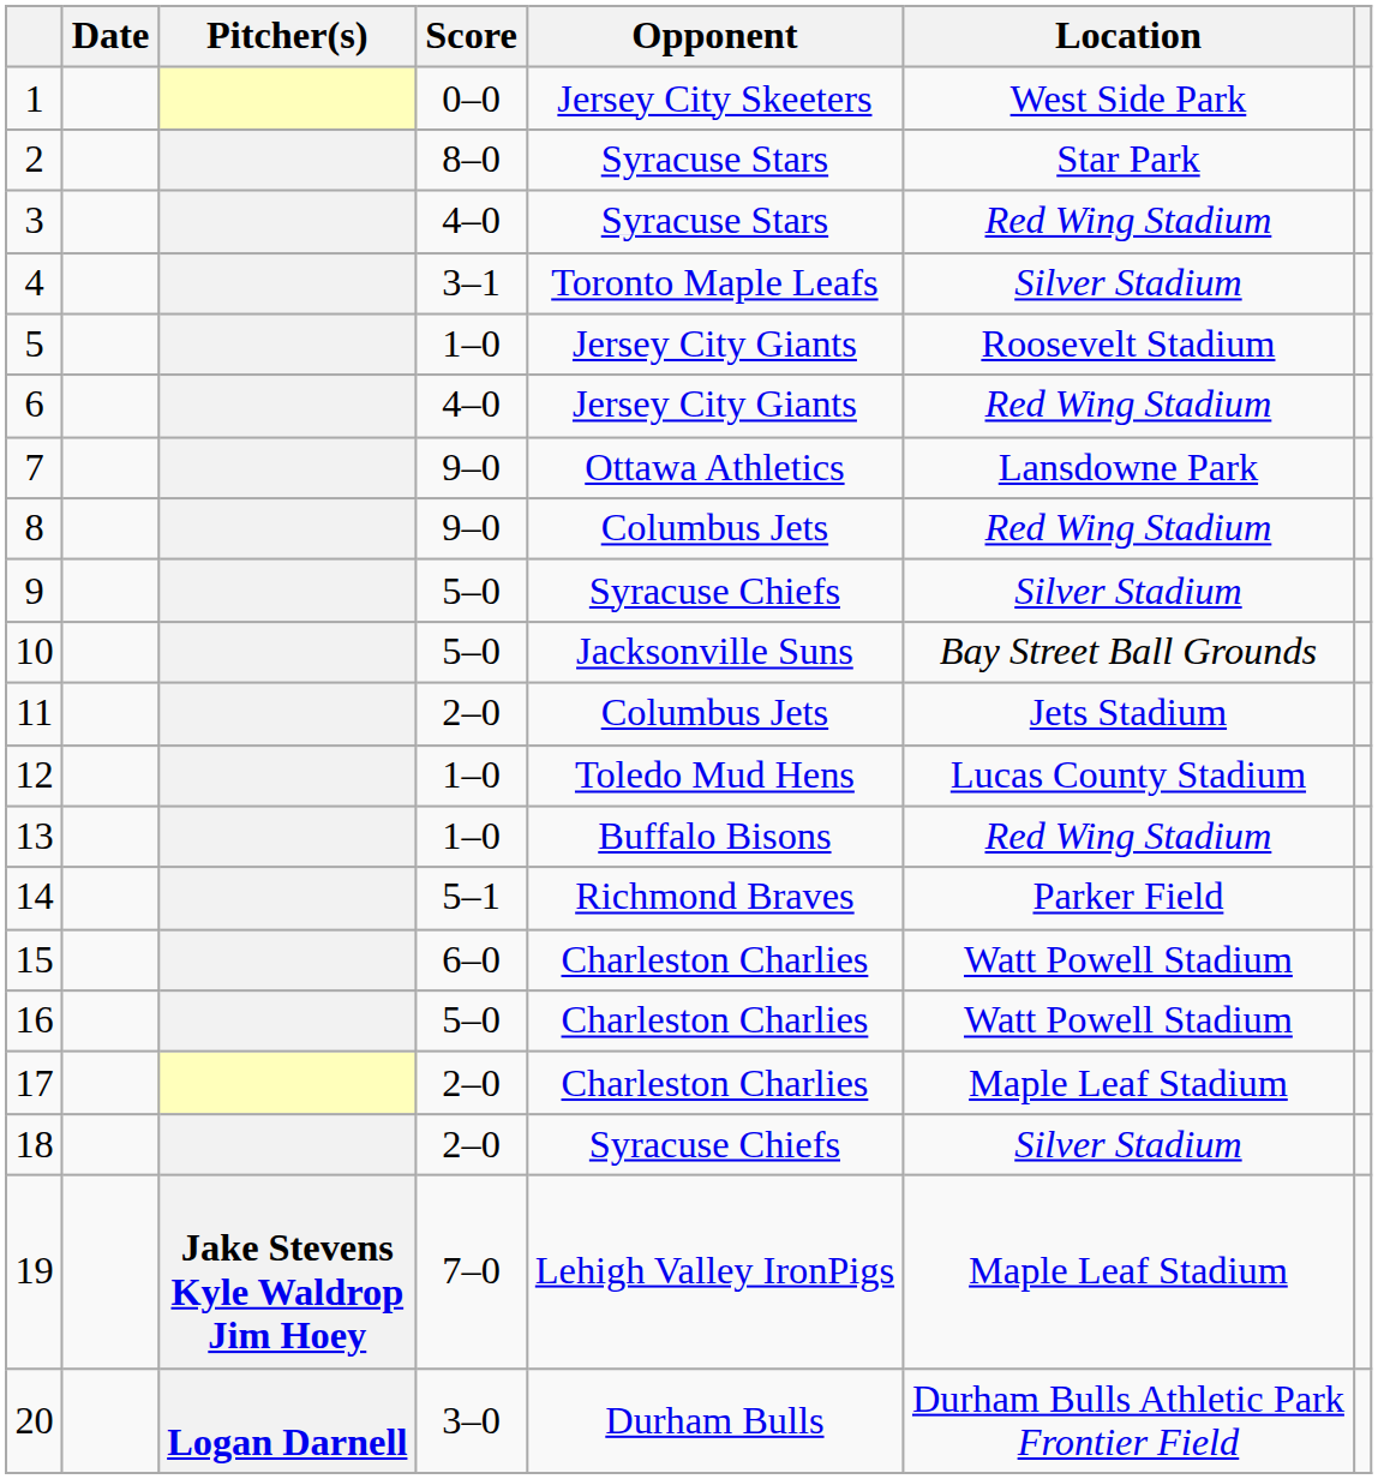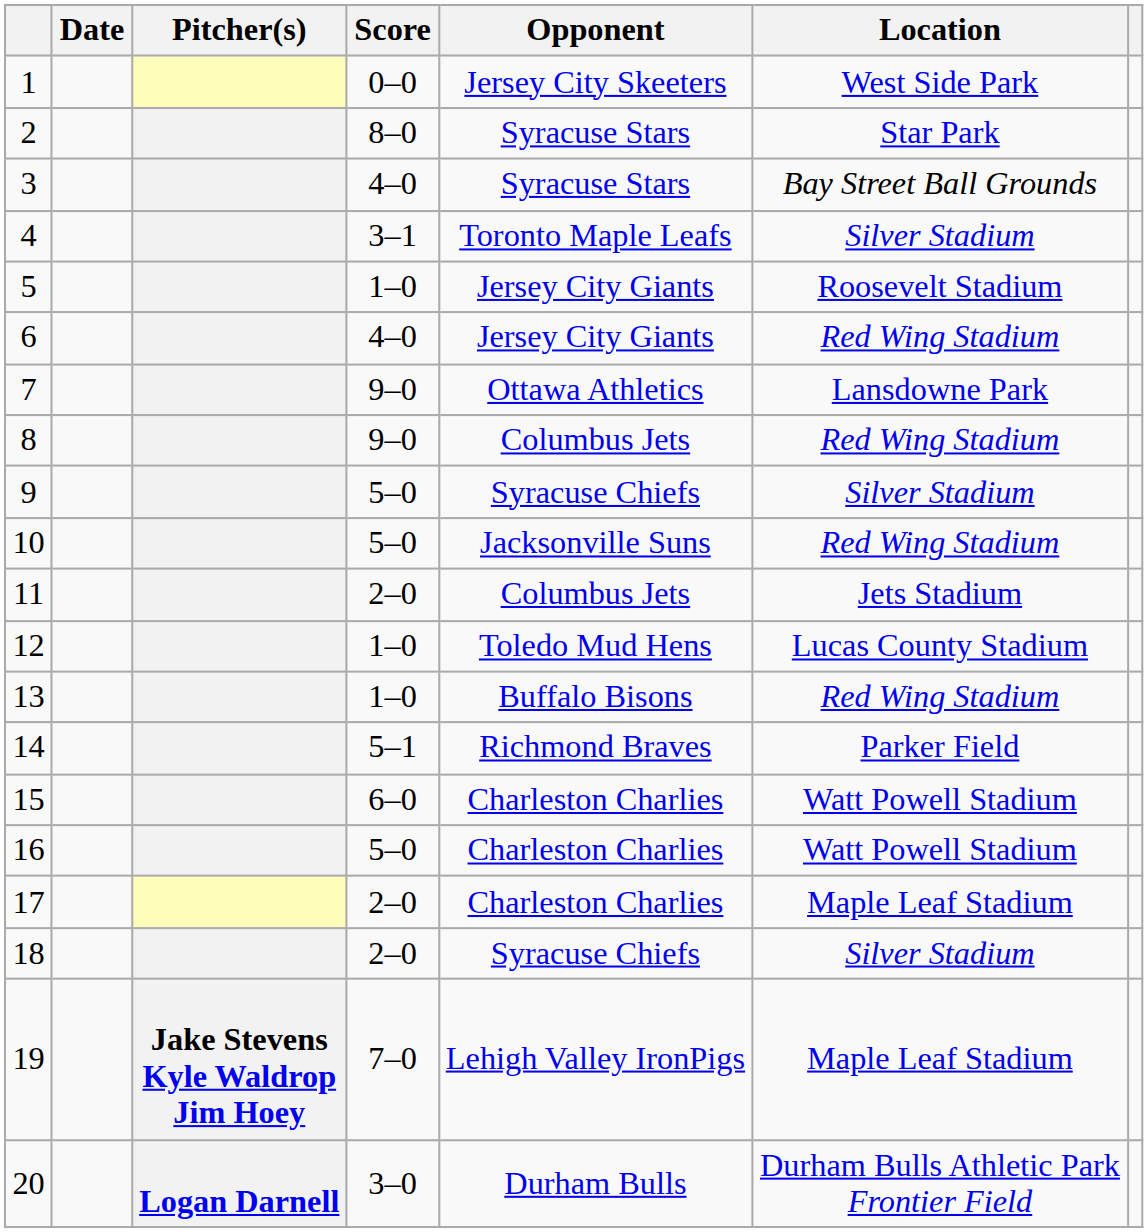3 | Location: Red Wing Stadium -> Bay Street Ball Grounds
10 | Location: Bay Street Ball Grounds -> Red Wing Stadium
